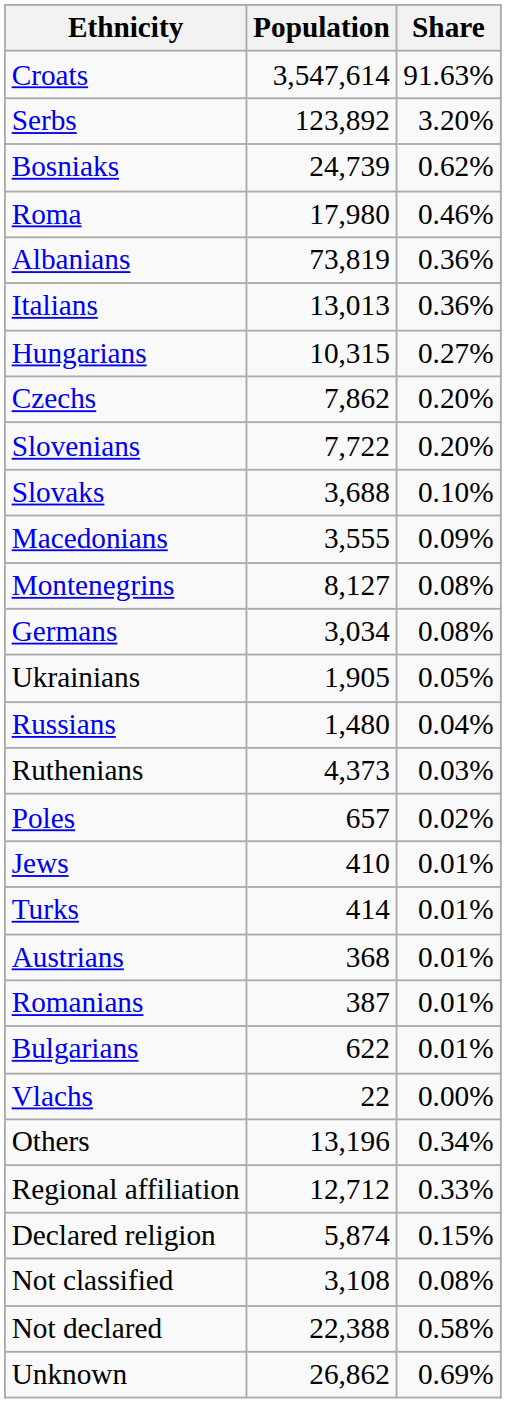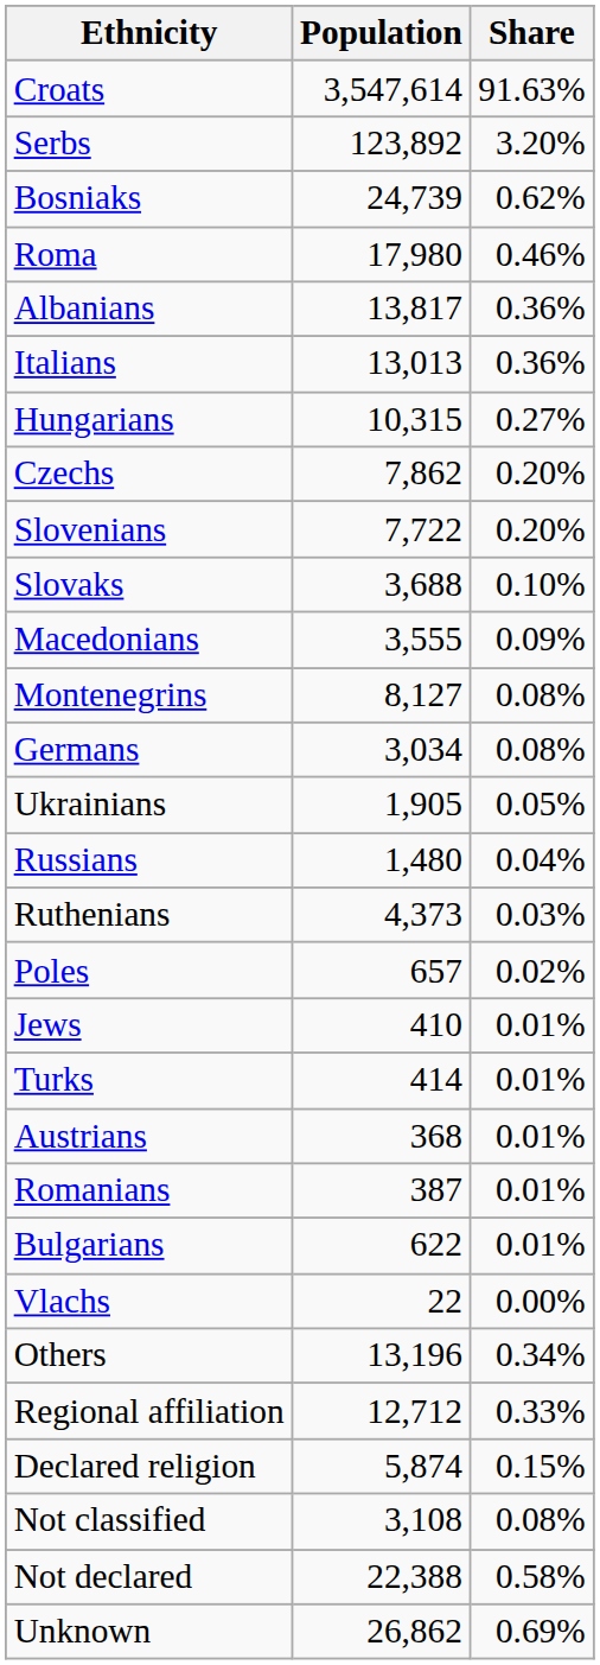Albanians | Population: 73,819 -> 13,817
